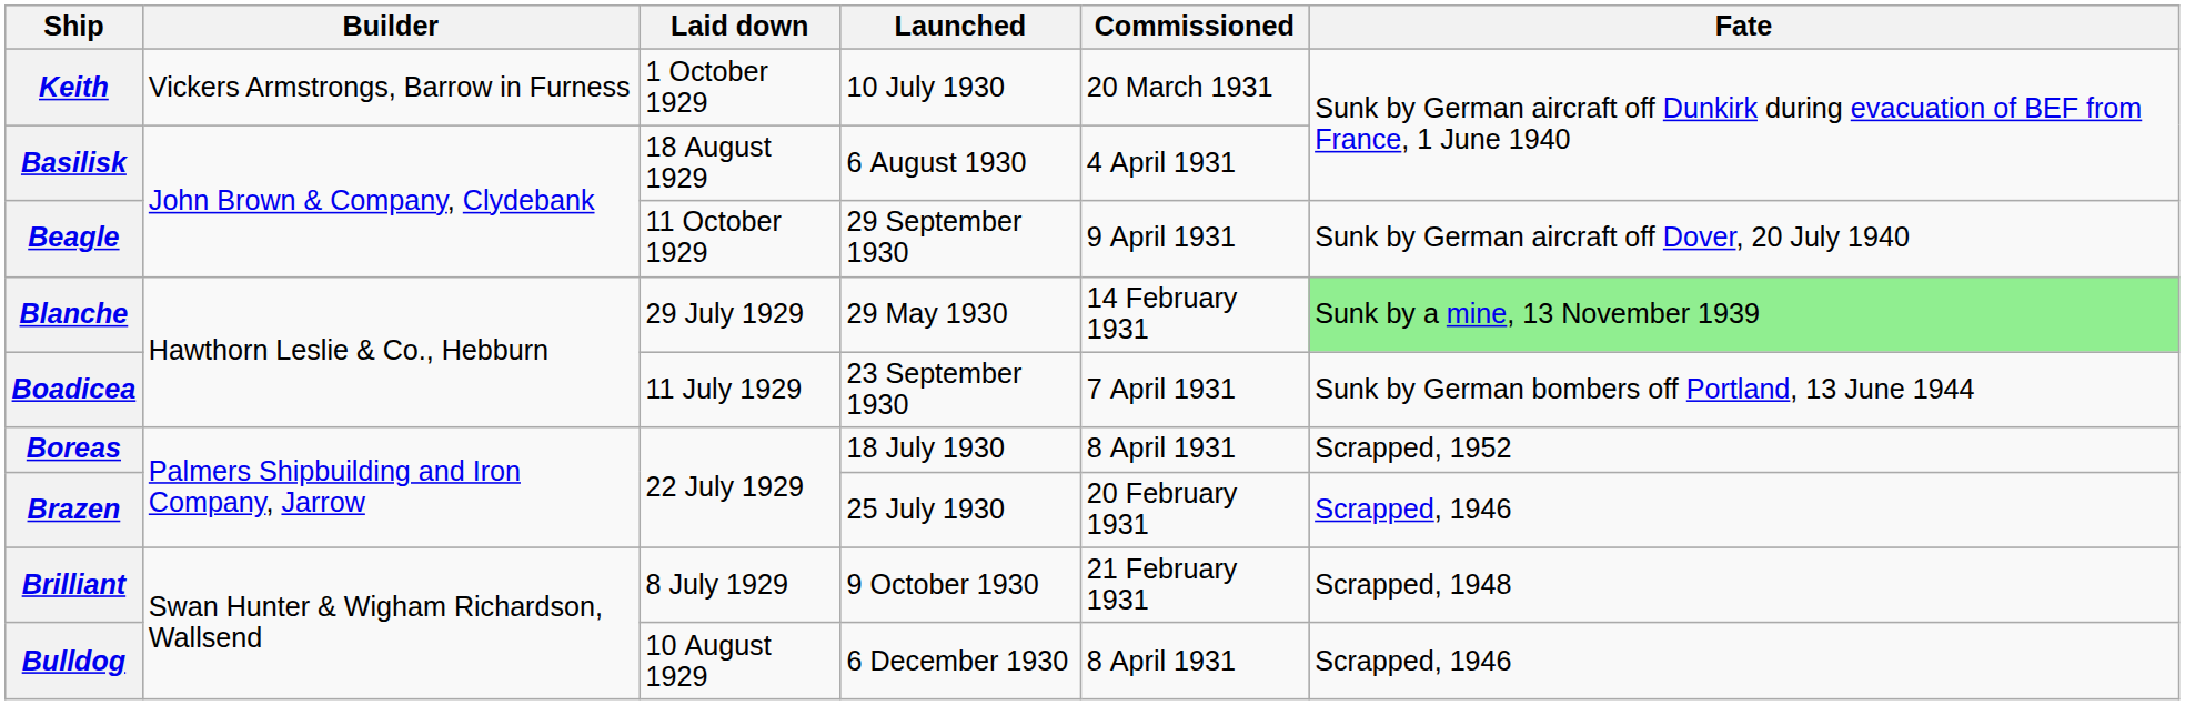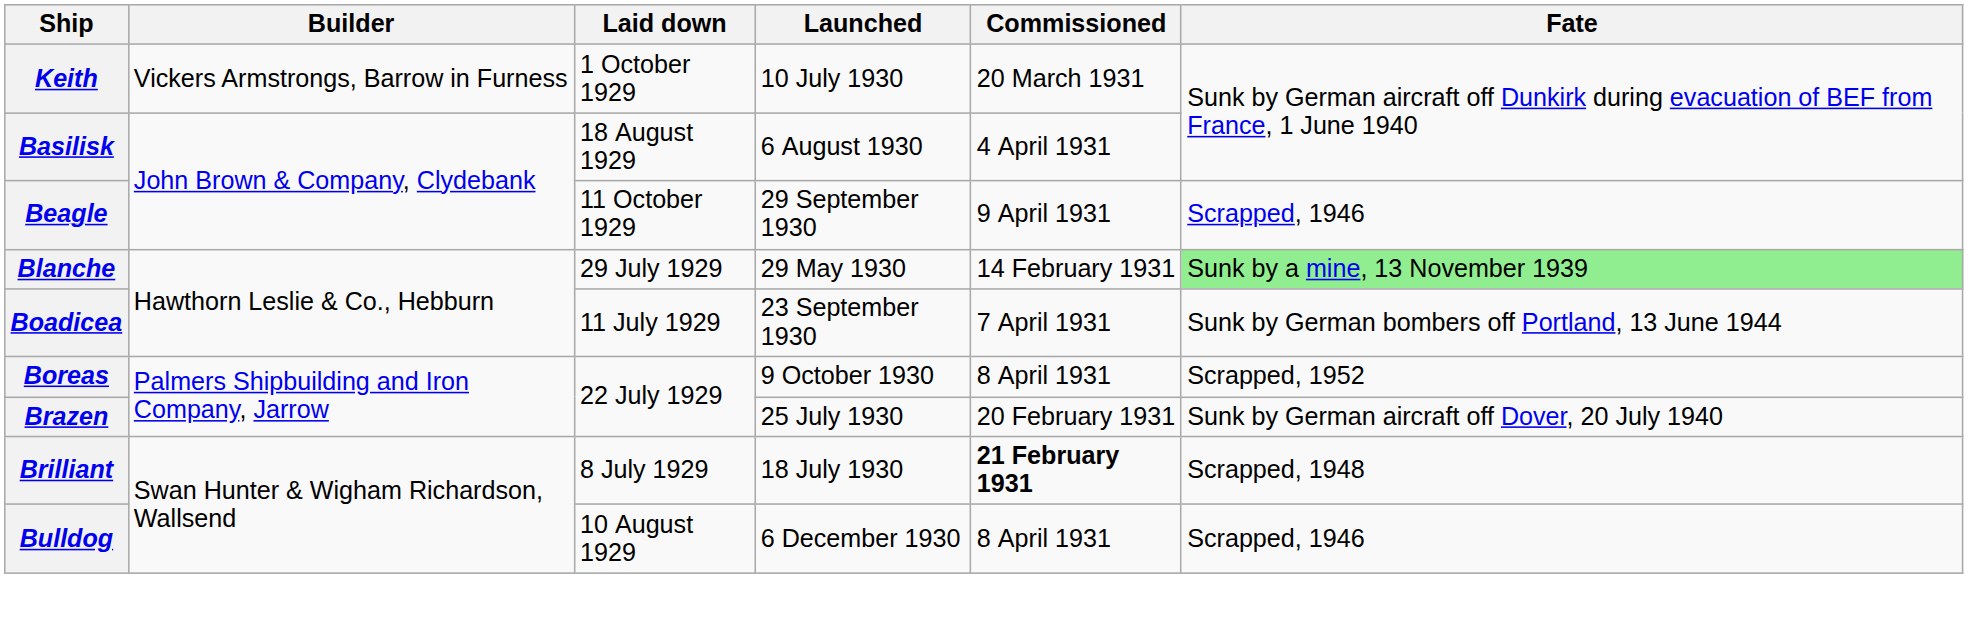Beagle | Fate: Sunk by German aircraft off Dover, 20 July 1940 -> Scrapped, 1946
Boreas | Launched: 18 July 1930 -> 9 October 1930
Brazen | Fate: Scrapped, 1946 -> Sunk by German aircraft off Dover, 20 July 1940
Brilliant | Launched: 9 October 1930 -> 18 July 1930
Brilliant | Commissioned: normal -> bold
